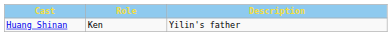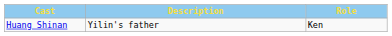columns swapped: Role <-> Description
